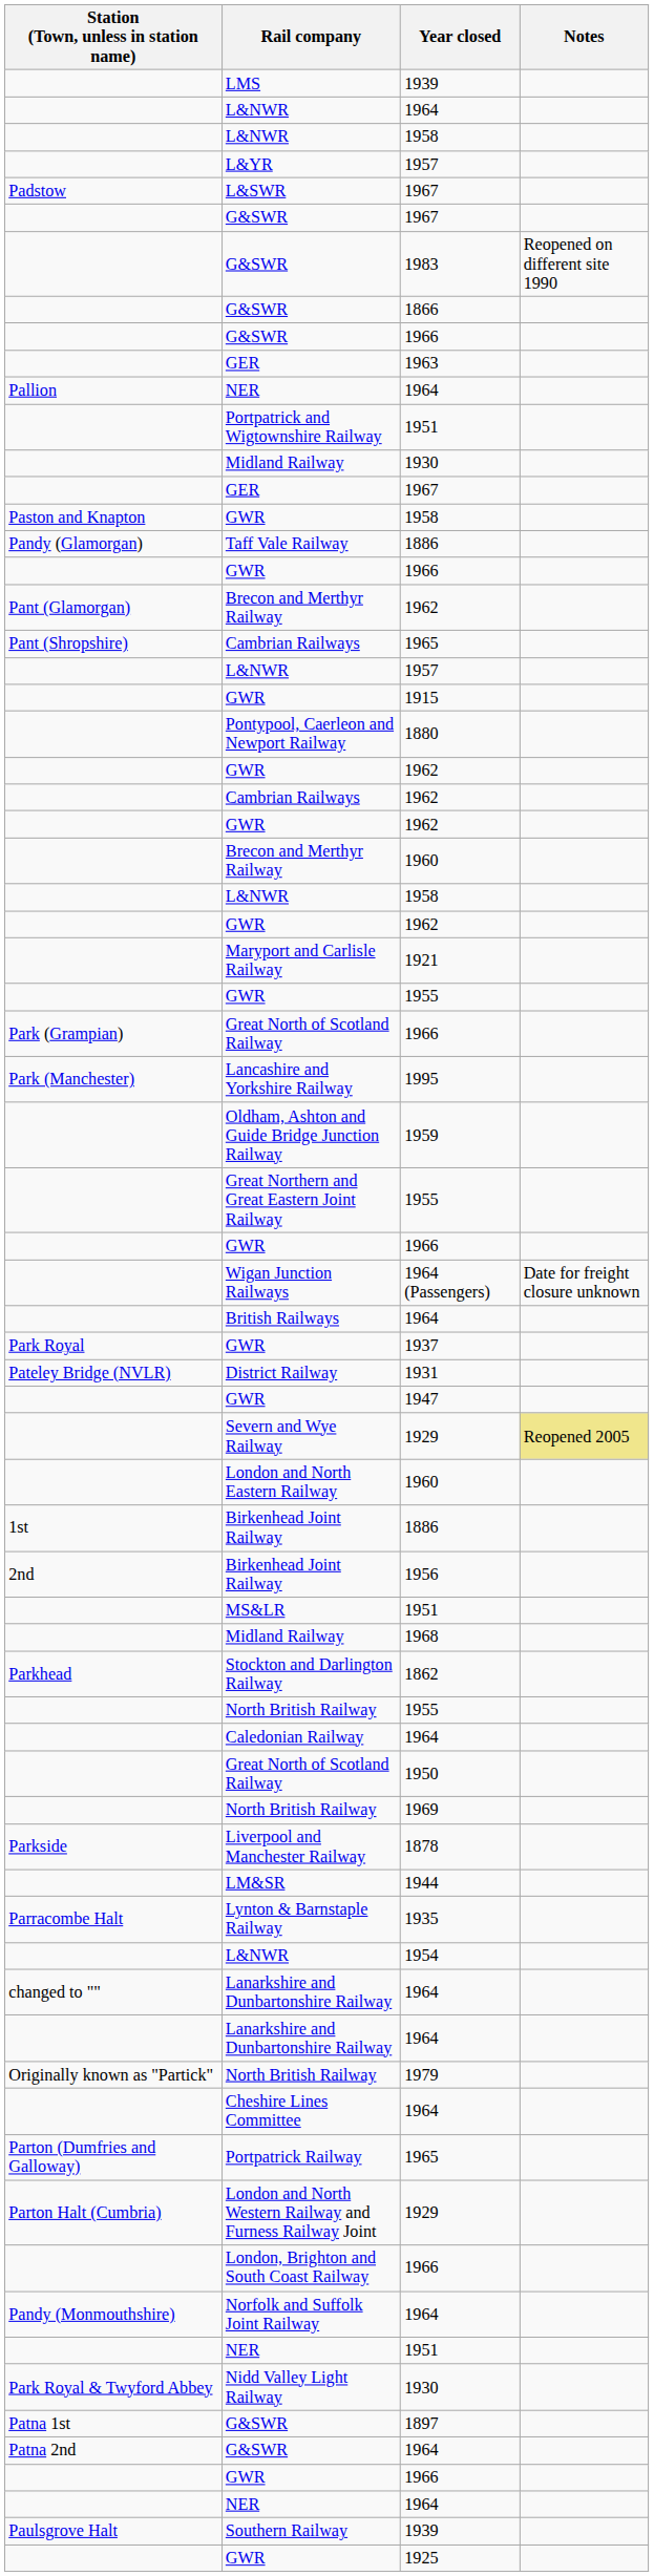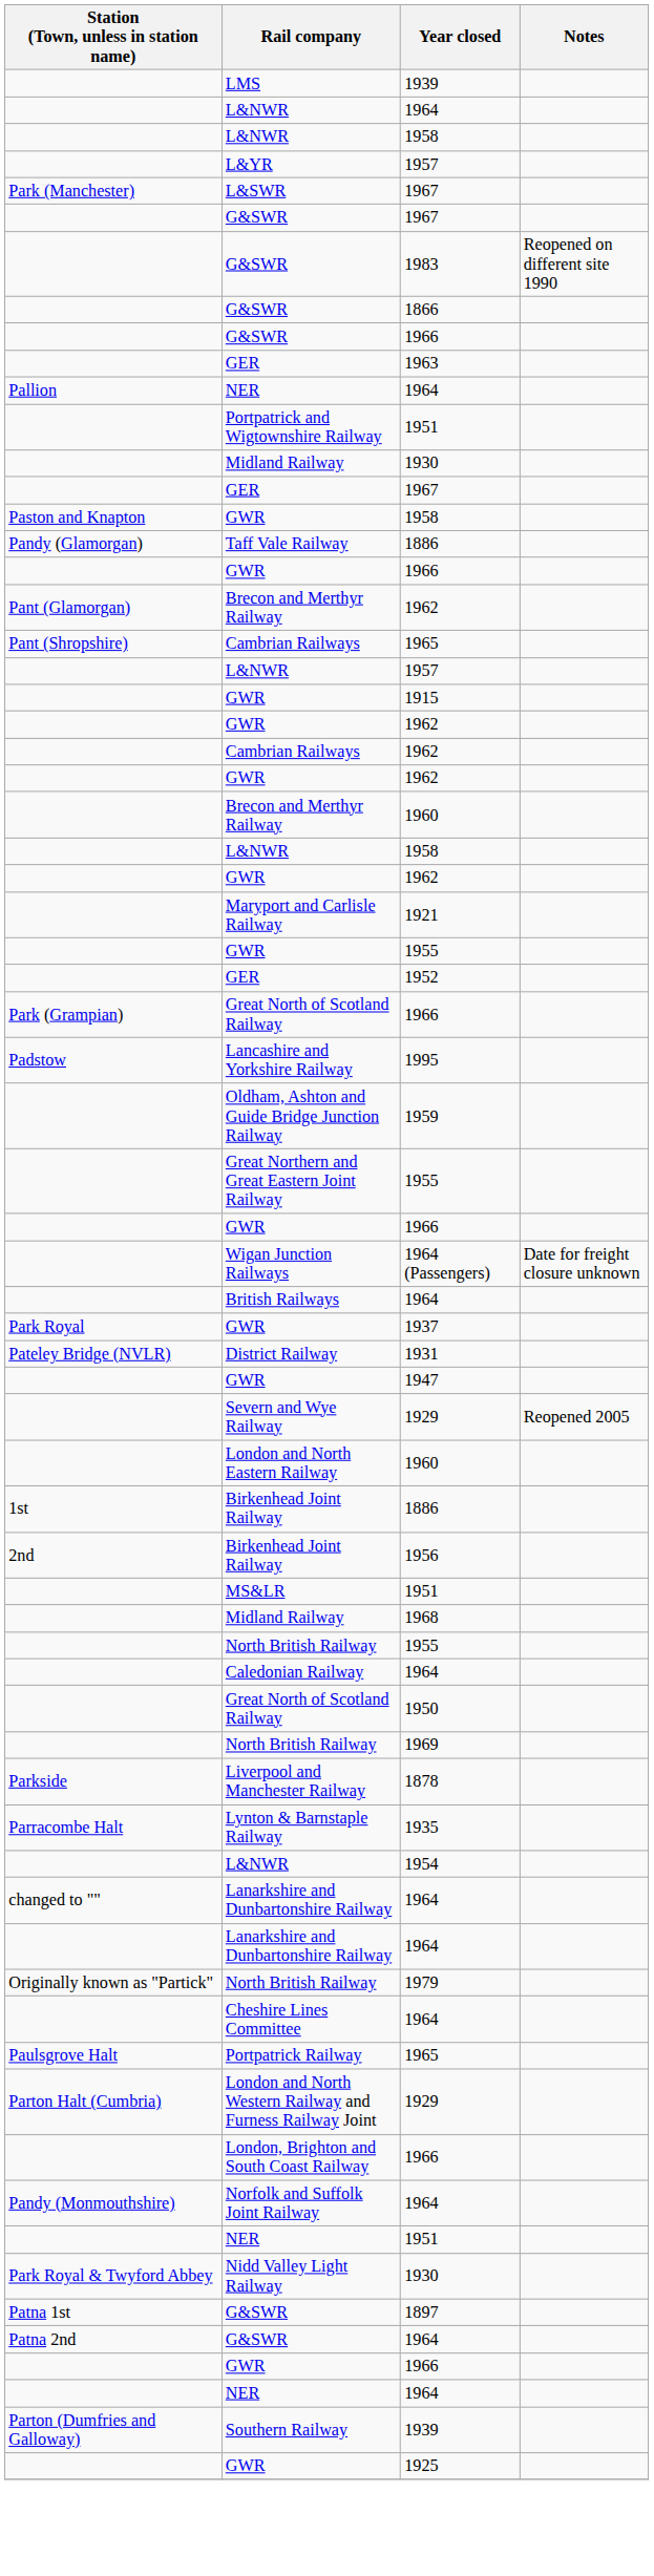L&SWR | Station (Town, unless in station name): Padstow -> Park (Manchester)
- row: Pontypool, Caerleon and Newport Railway | 1880
+ row: GER | 1952
Lancashire and Yorkshire Railway | Station (Town, unless in station name): Park (Manchester) -> Padstow
Severn and Wye Railway | Notes: khaki background -> no background
- row: Parkhead | Stockton and Darlington Railway | 1862
- row: LM&SR | 1944
Portpatrick Railway | Station (Town, unless in station name): Parton (Dumfries and Galloway) -> Paulsgrove Halt
Southern Railway | Station (Town, unless in station name): Paulsgrove Halt -> Parton (Dumfries and Galloway)
